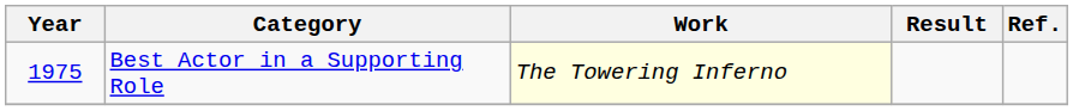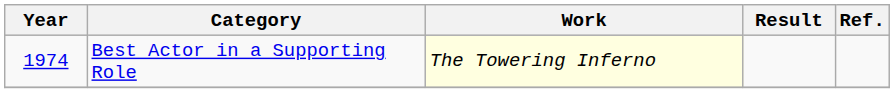Best Actor in a Supporting Role | Year: 1975 -> 1974
